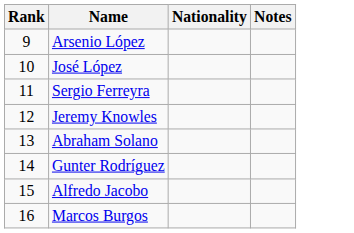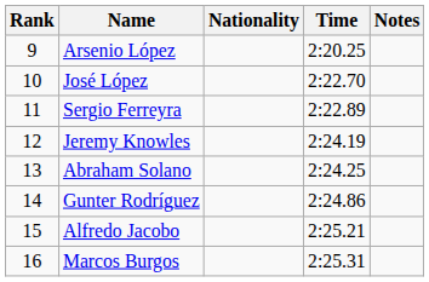+ column: Time | 2:20.25 | 2:22.70 | 2:22.89 | 2:24.19 | 2:24.25 | 2:24.86 | 2:25.21 | 2:25.31
